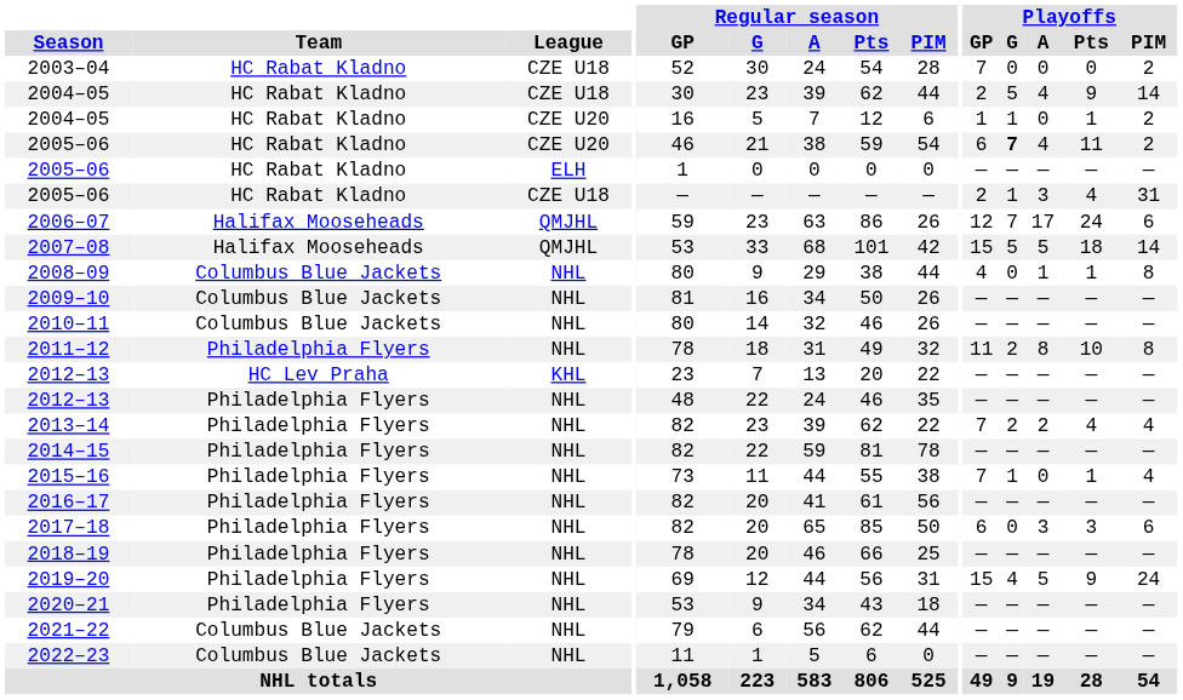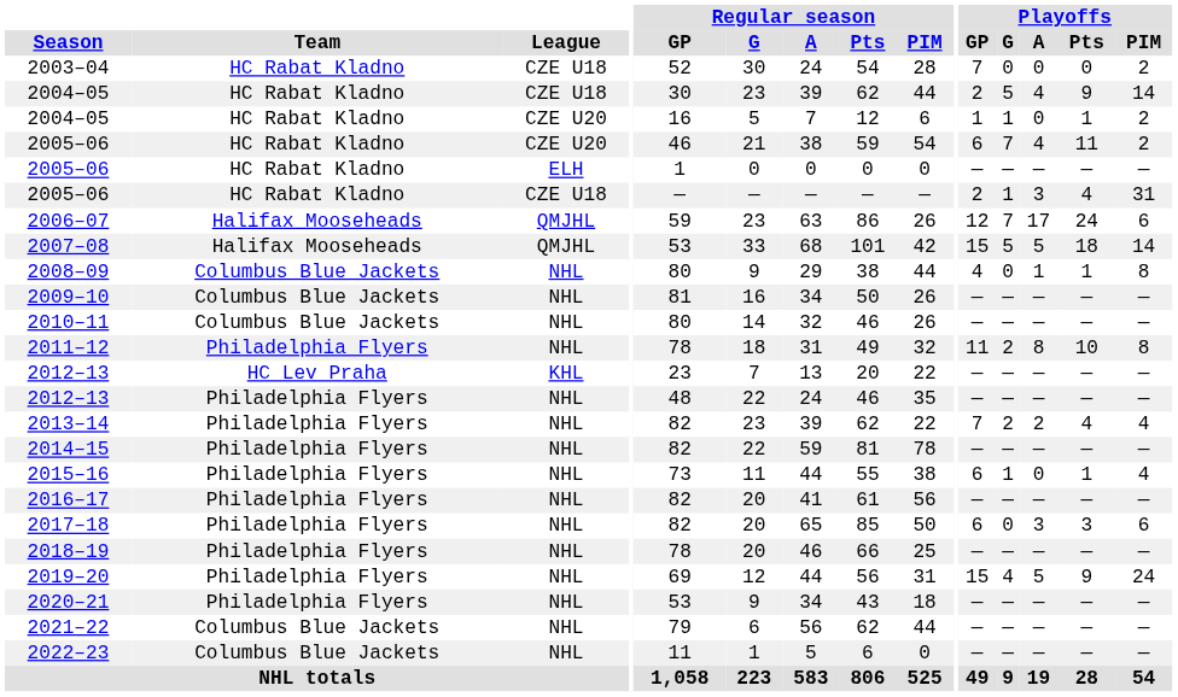2005–06 / CZE U20 | Playoffs / G: bold -> normal
2015–16 | Playoffs / GP: 7 -> 6
